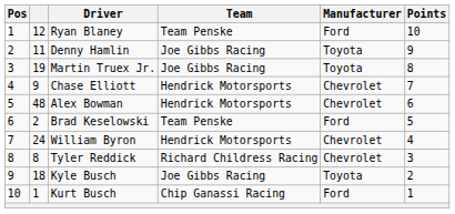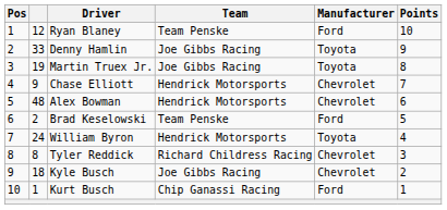Denny Hamlin | column 2: 11 -> 33
William Byron | Manufacturer: Chevrolet -> Toyota
Kyle Busch | Manufacturer: Toyota -> Chevrolet
